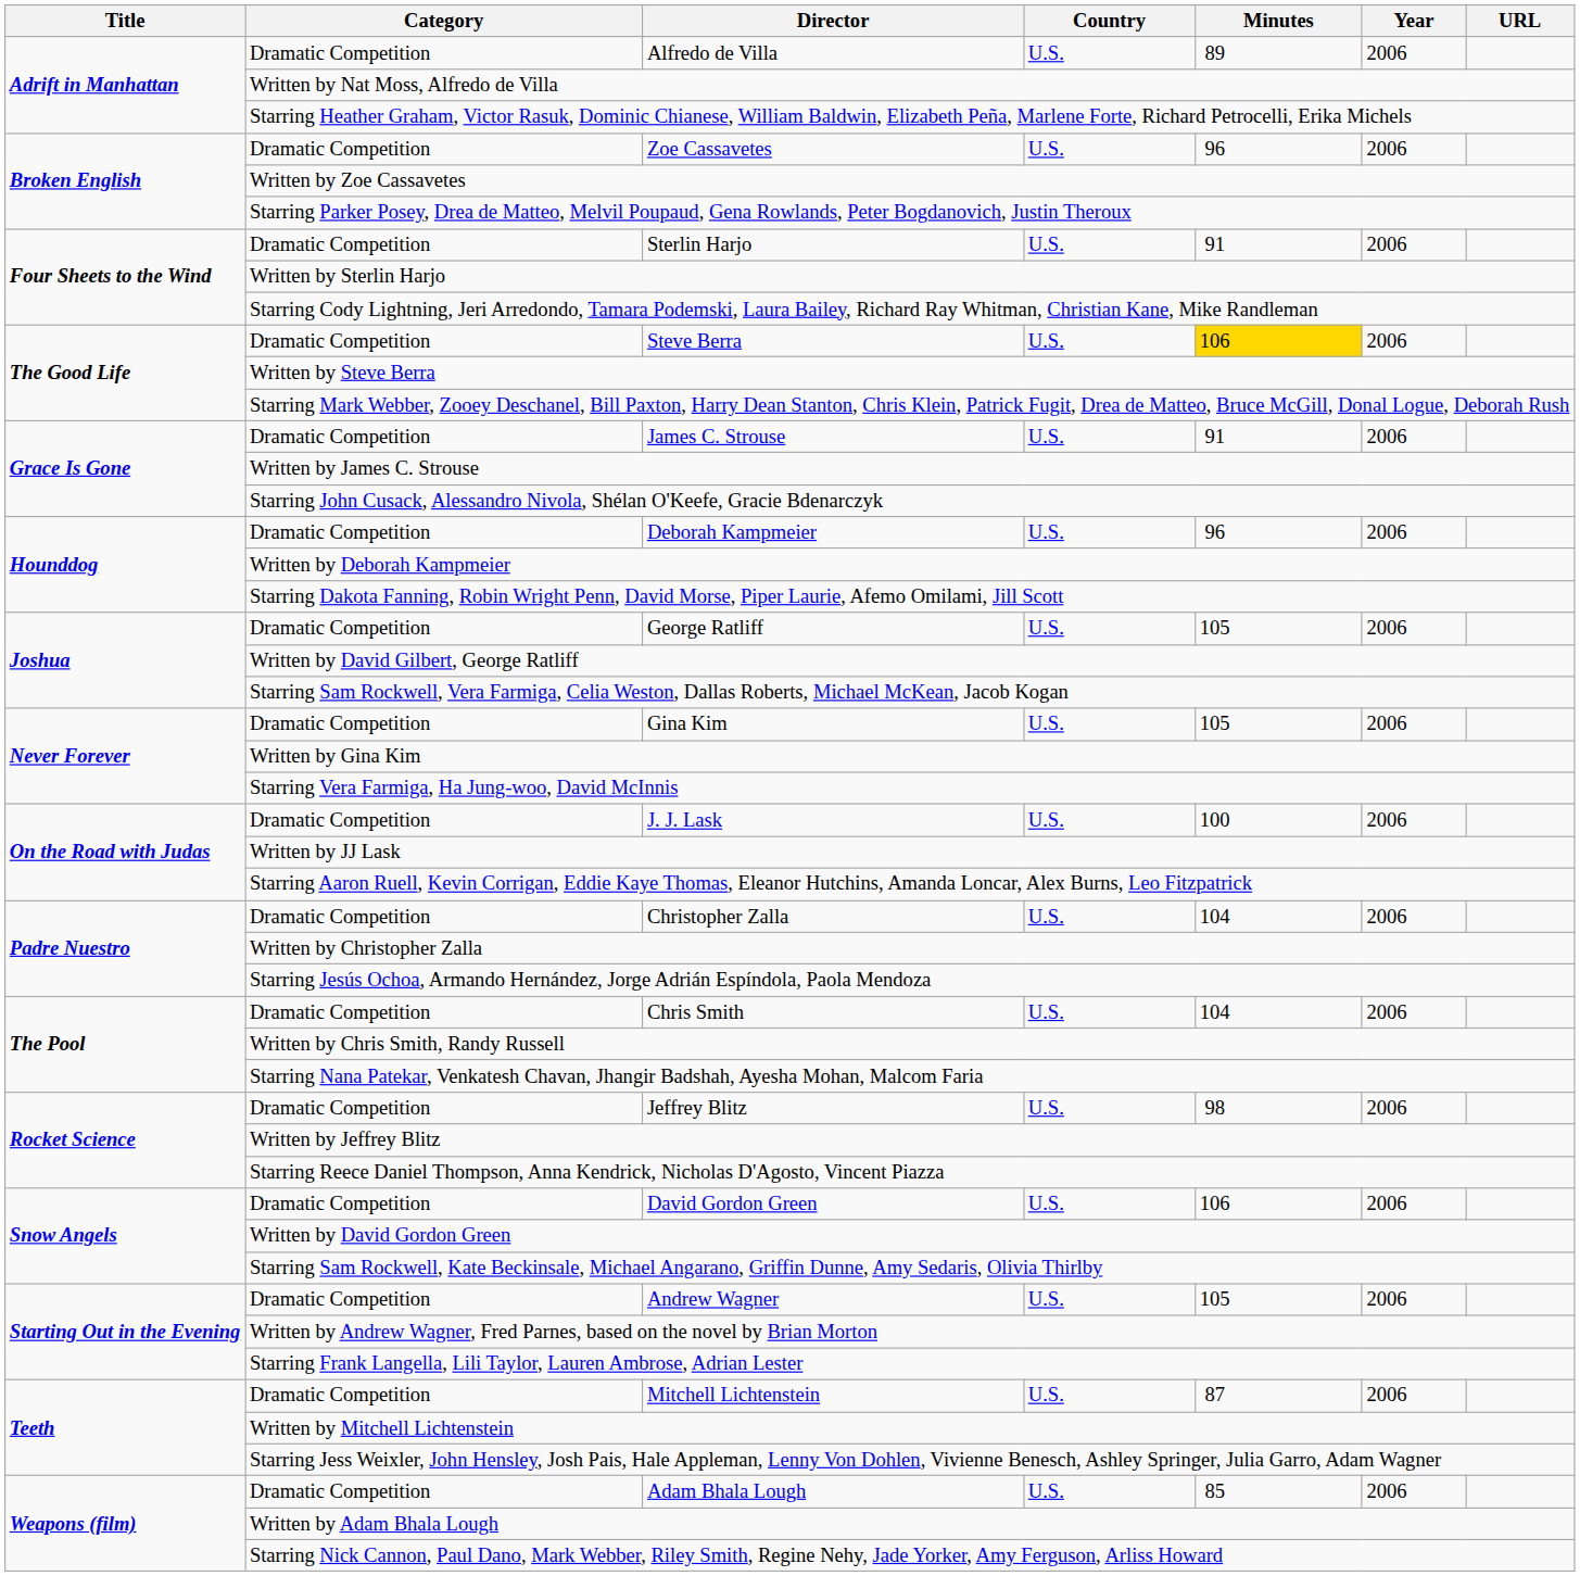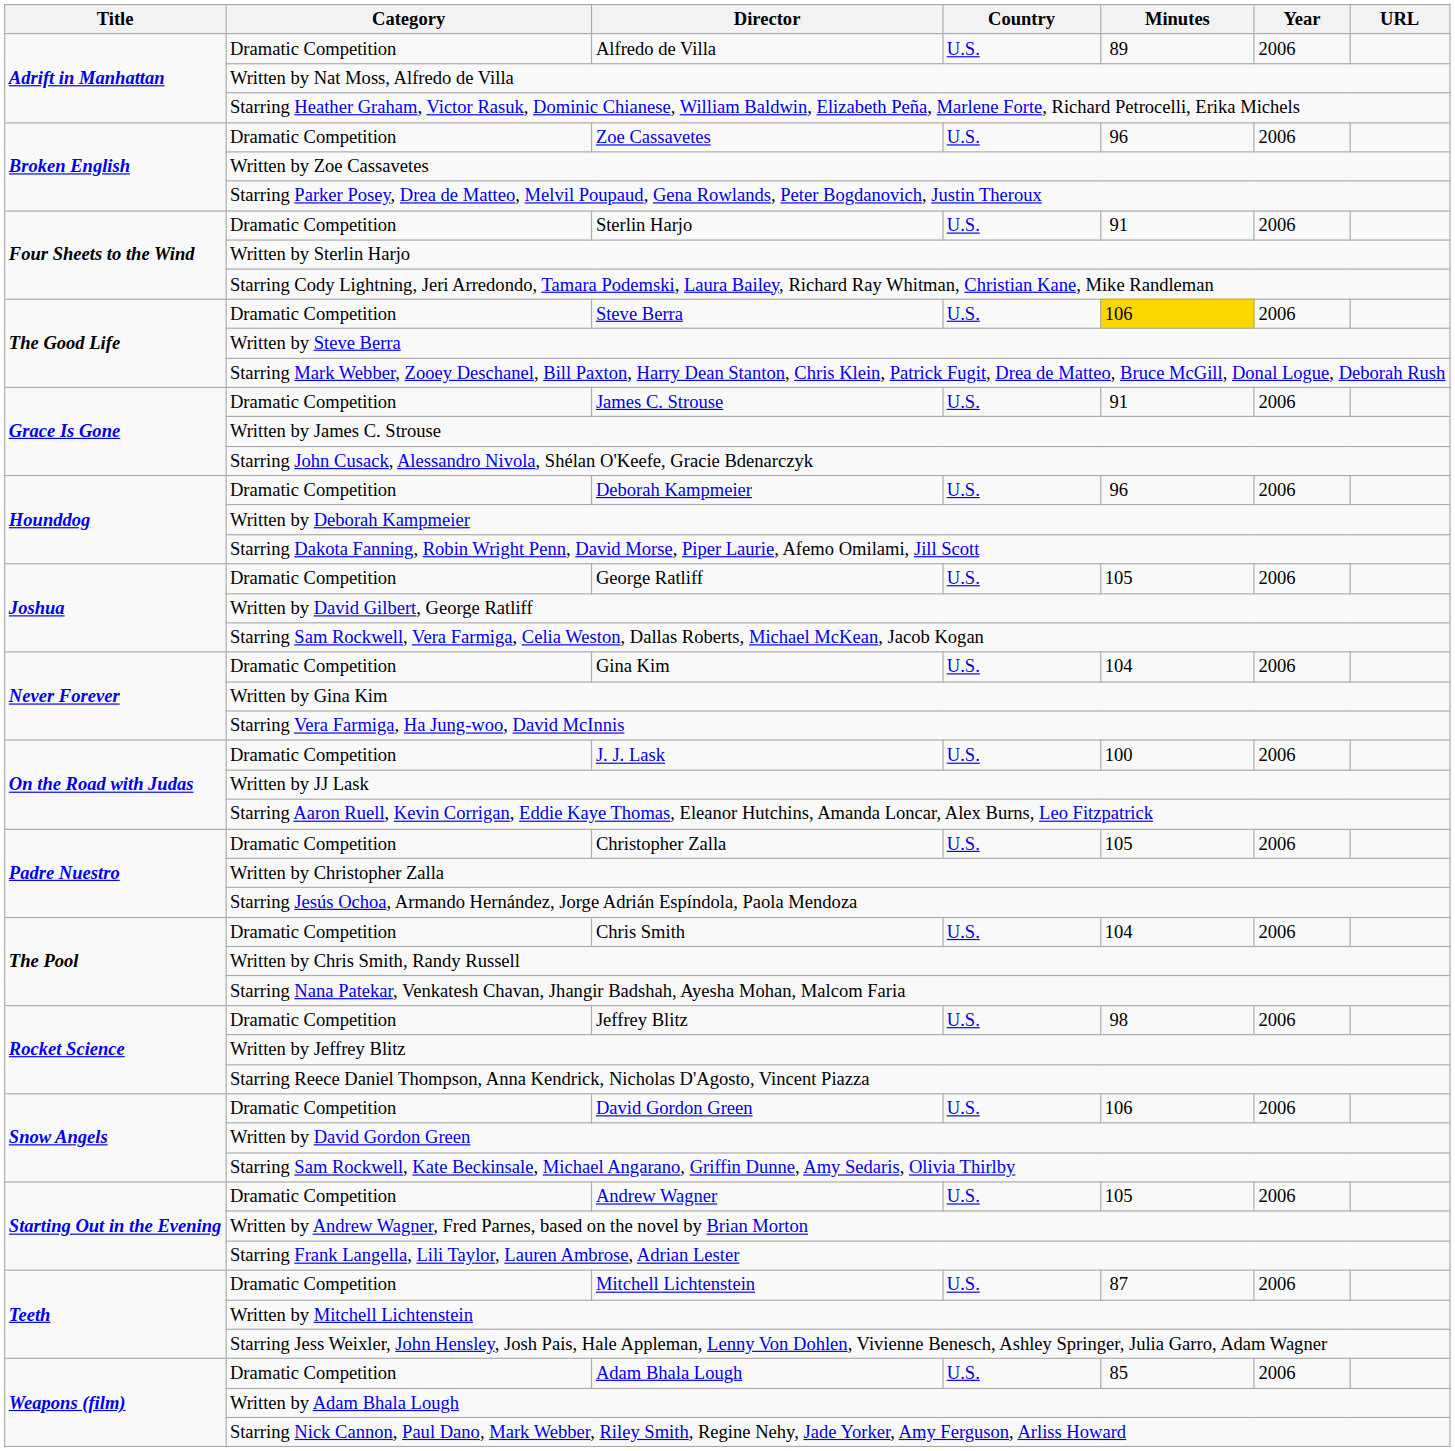Gina Kim | Minutes: 105 -> 104
Christopher Zalla | Minutes: 104 -> 105
